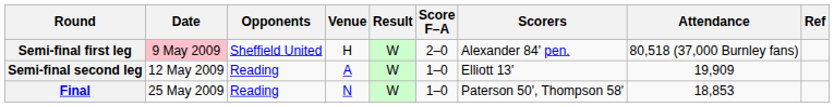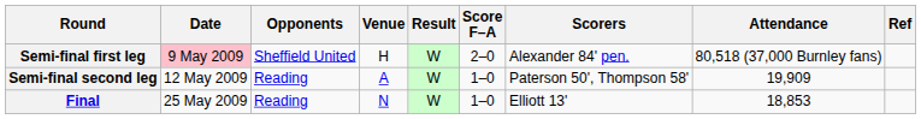Semi-final second leg | Scorers: Elliott 13' -> Paterson 50', Thompson 58'
Final | Scorers: Paterson 50', Thompson 58' -> Elliott 13'
